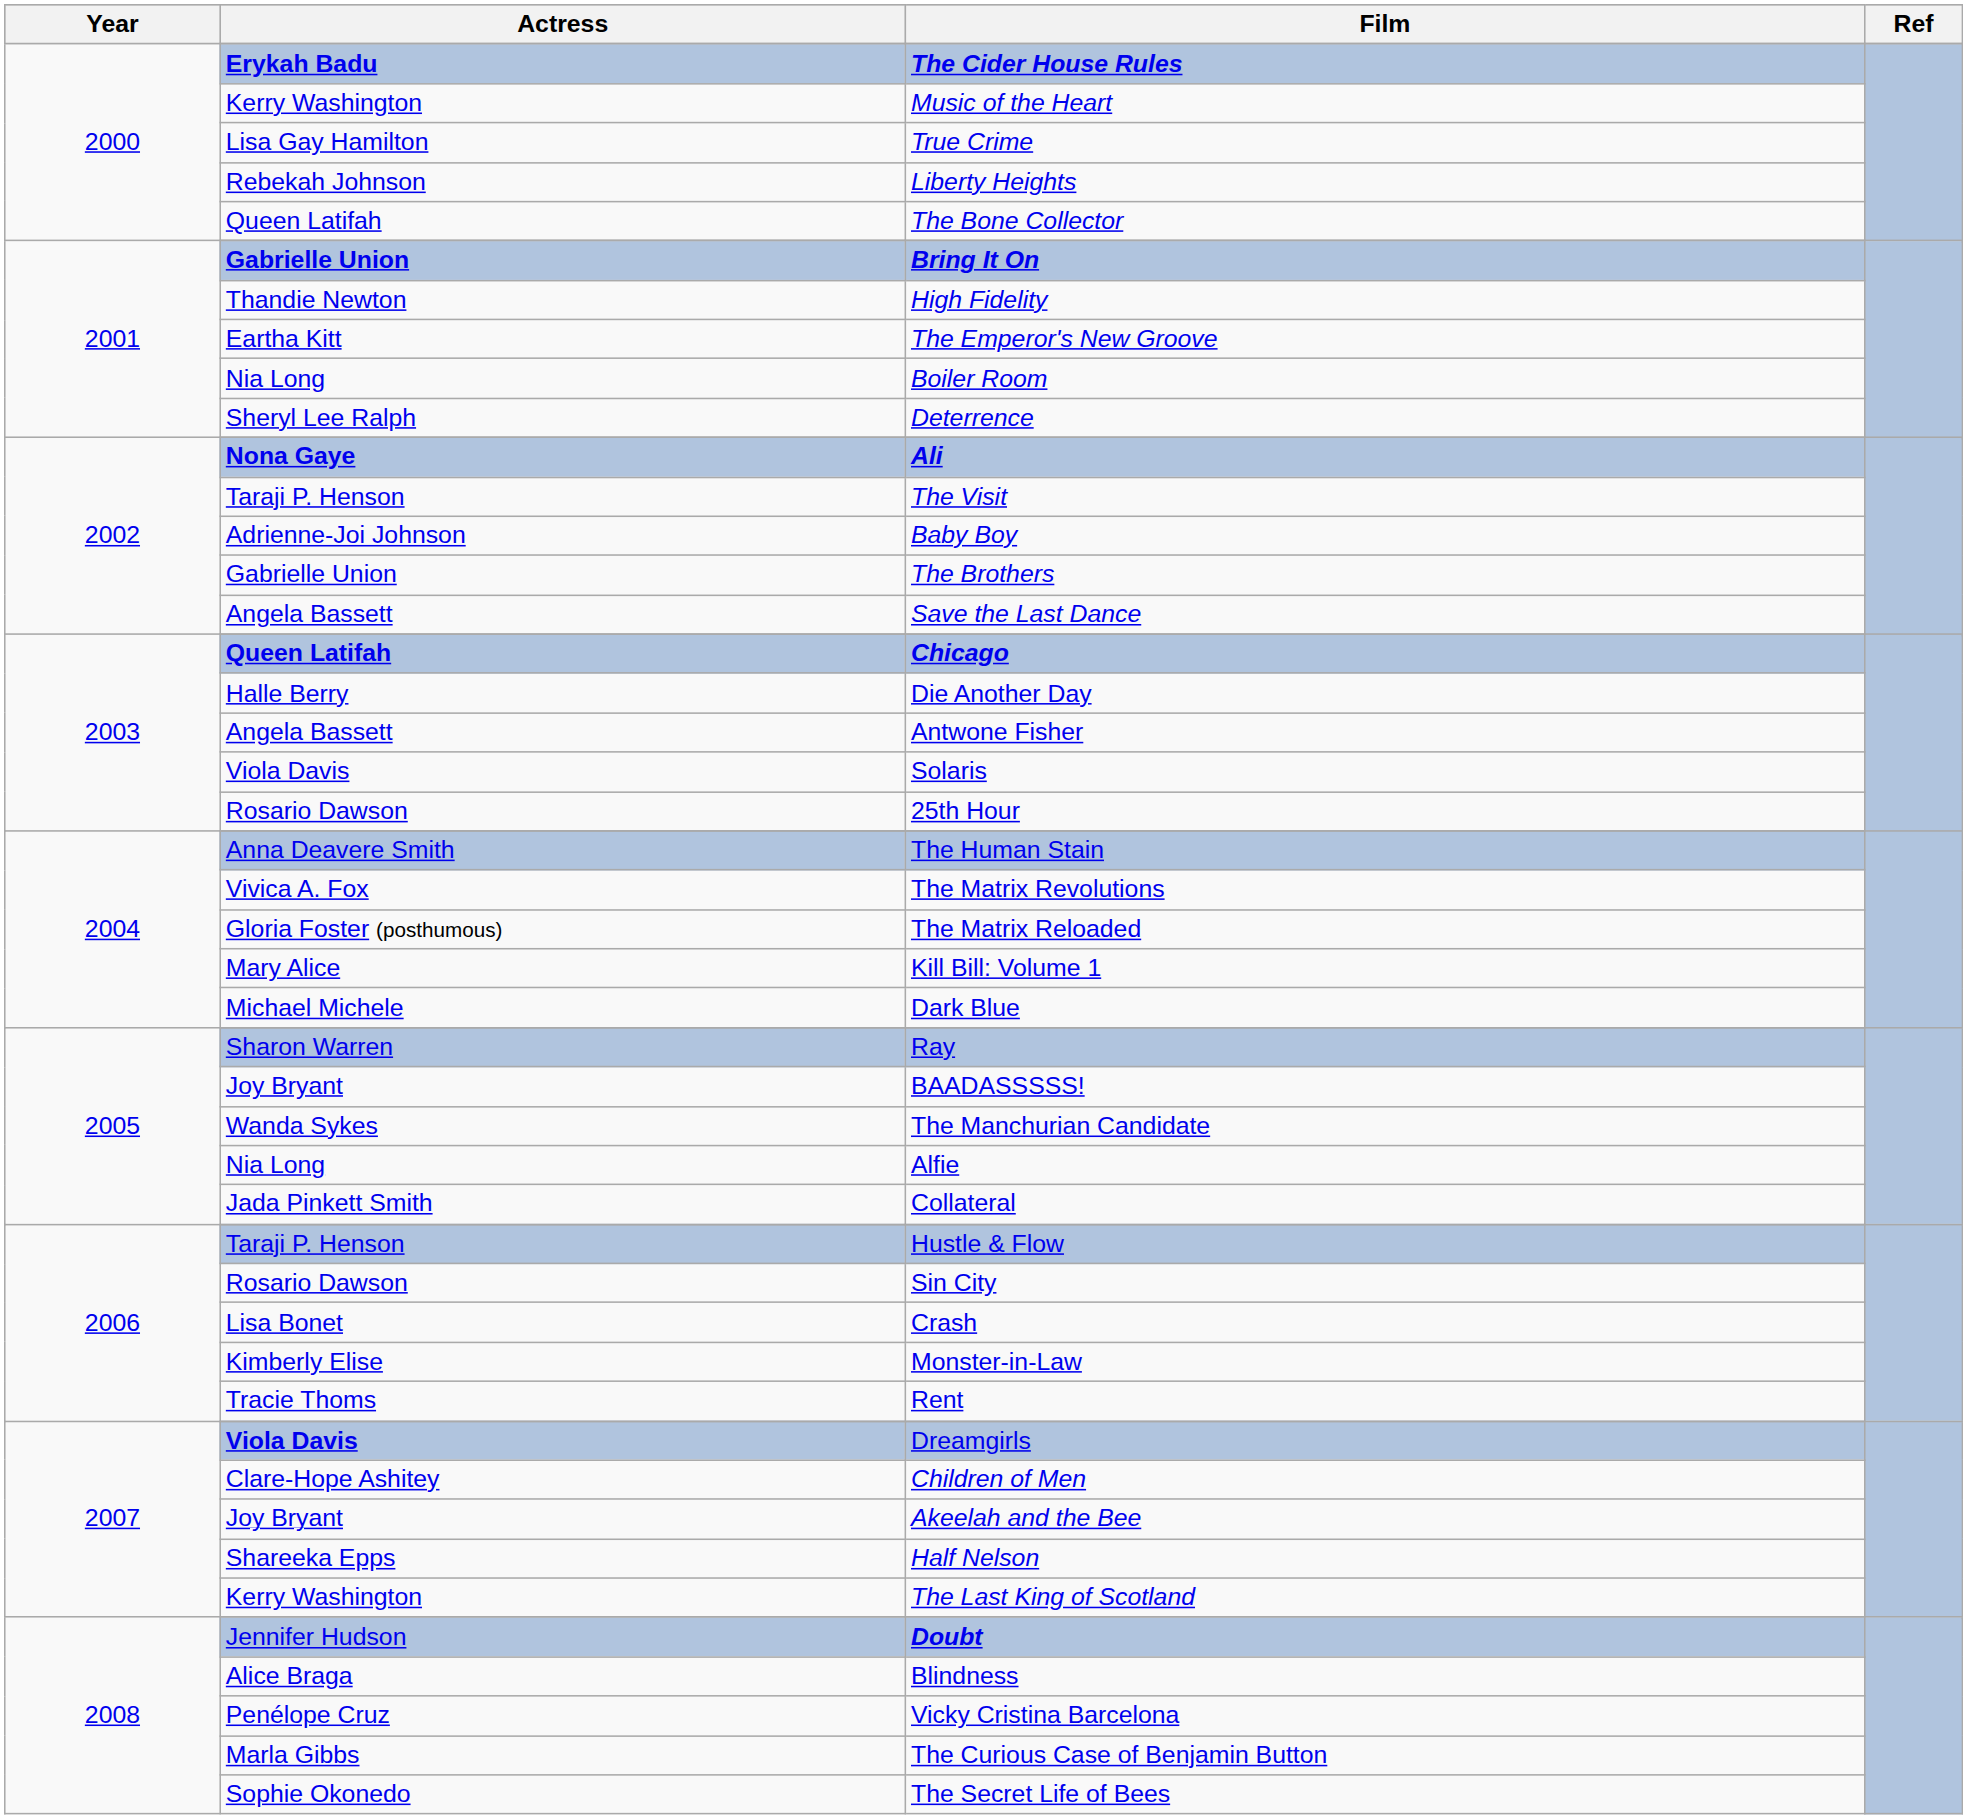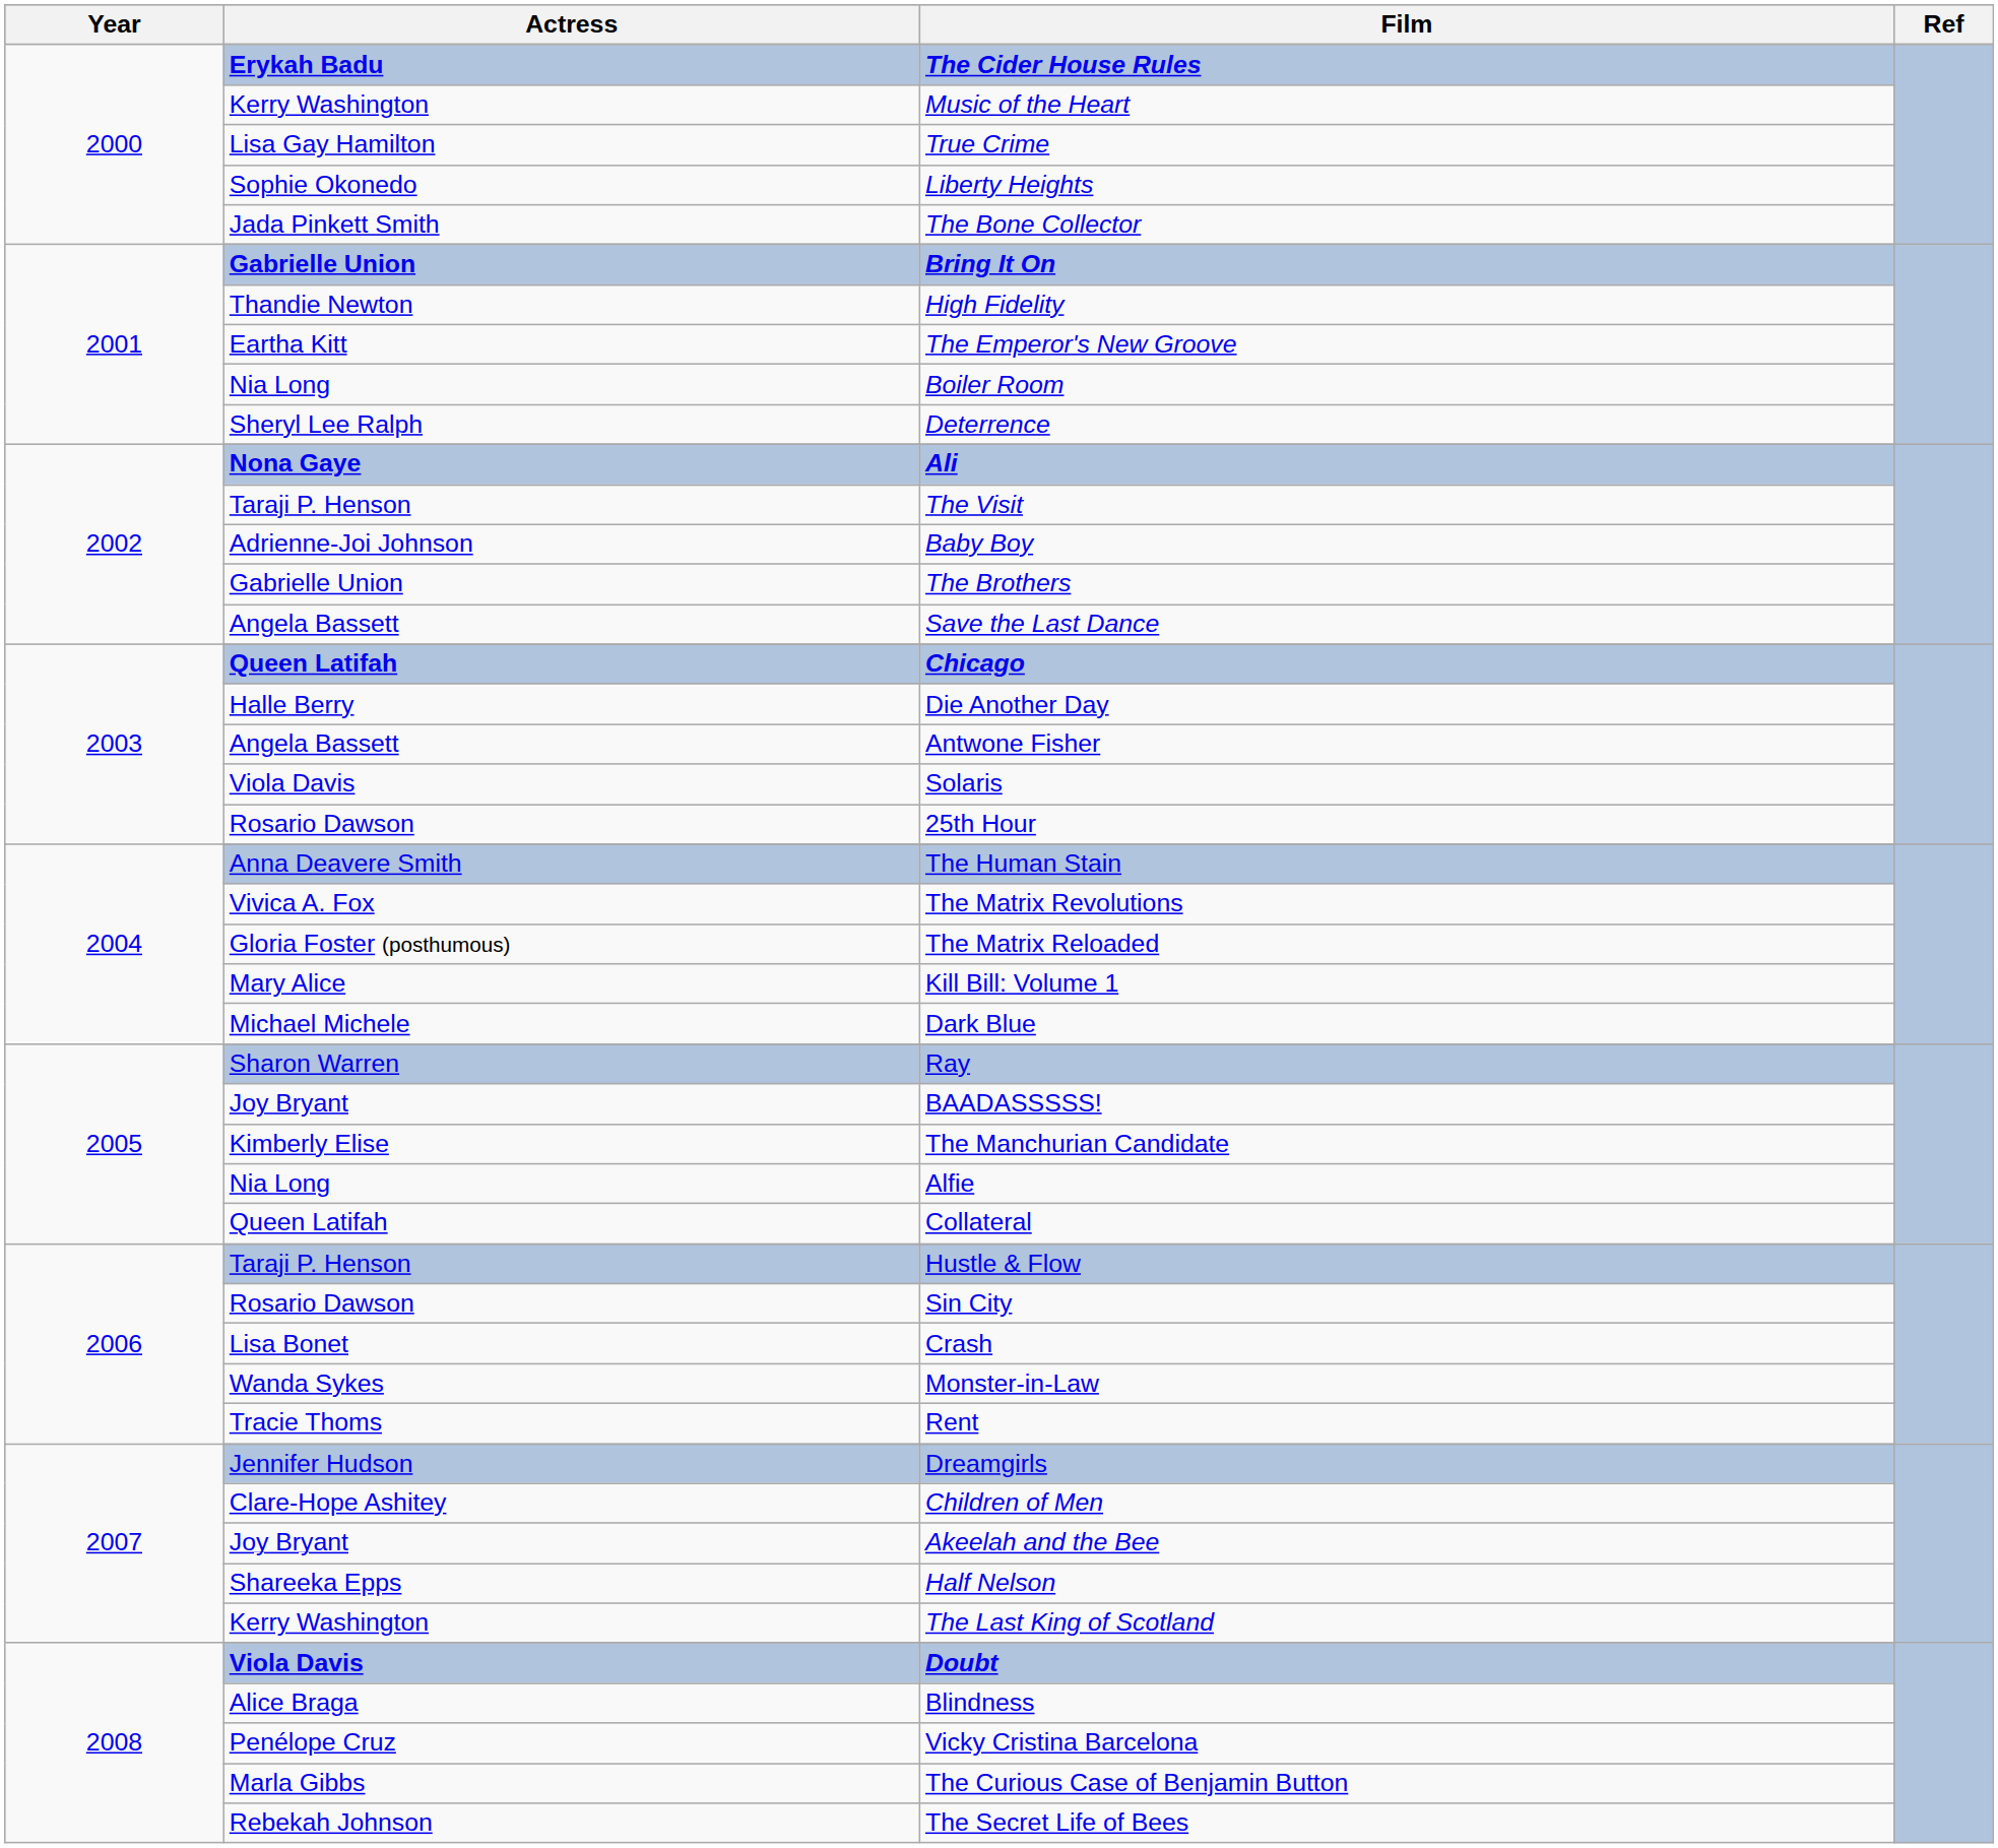Liberty Heights | Actress: Rebekah Johnson -> Sophie Okonedo
The Bone Collector | Actress: Queen Latifah -> Jada Pinkett Smith
The Manchurian Candidate | Actress: Wanda Sykes -> Kimberly Elise
Collateral | Actress: Jada Pinkett Smith -> Queen Latifah
Monster-in-Law | Actress: Kimberly Elise -> Wanda Sykes
Dreamgirls | Actress: Viola Davis -> Jennifer Hudson
Doubt | Actress: Jennifer Hudson -> Viola Davis
The Secret Life of Bees | Actress: Sophie Okonedo -> Rebekah Johnson
